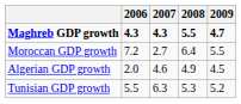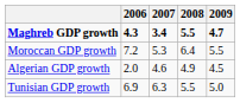Maghreb GDP growth | 2007: 4.3 -> 3.4
Moroccan GDP growth | 2007: 2.7 -> 5.3
Tunisian GDP growth | 2006: 5.5 -> 6.9
Tunisian GDP growth | 2008: 5.3 -> 5.5
Tunisian GDP growth | 2009: 5.2 -> 5.0
